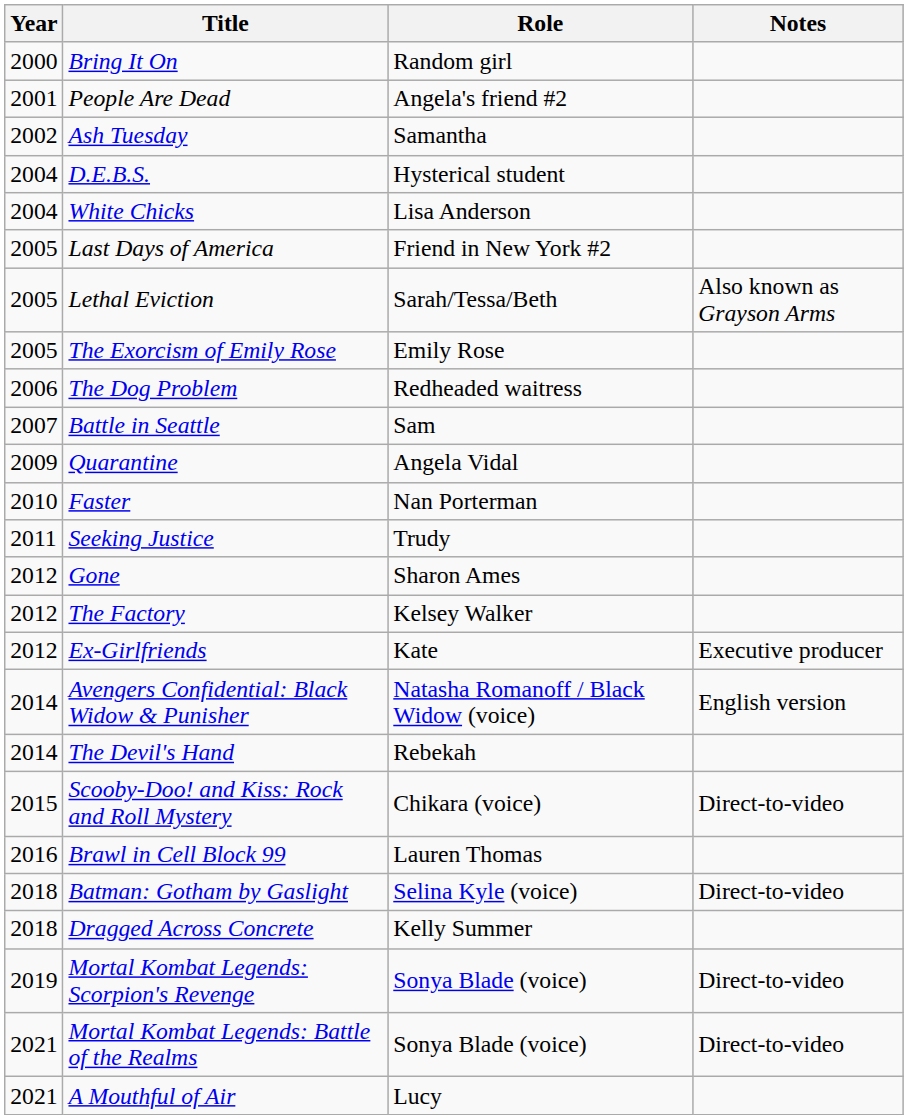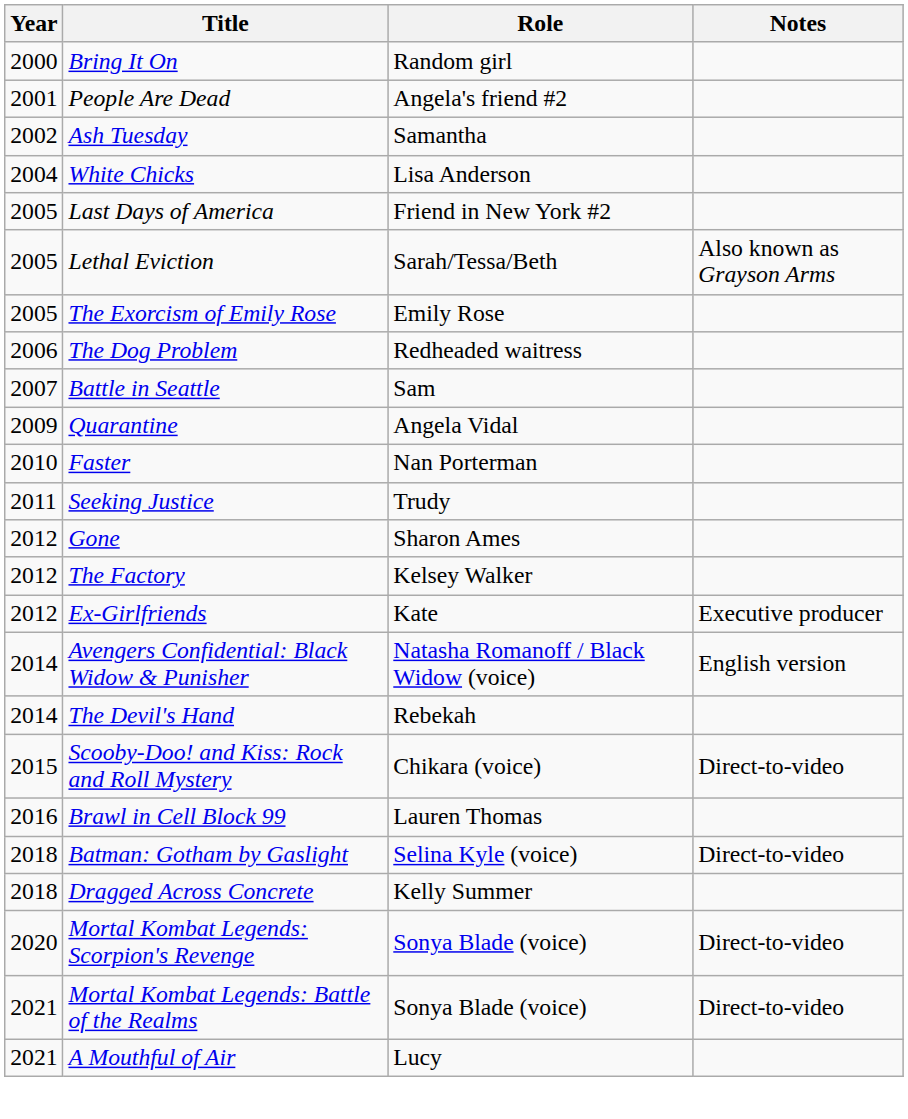- row: 2004 | D.E.B.S. | Hysterical student
Mortal Kombat Legends: Scorpion's Revenge | Year: 2019 -> 2020
